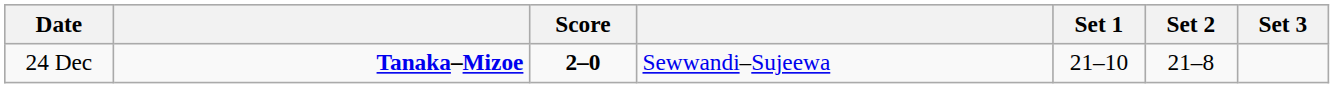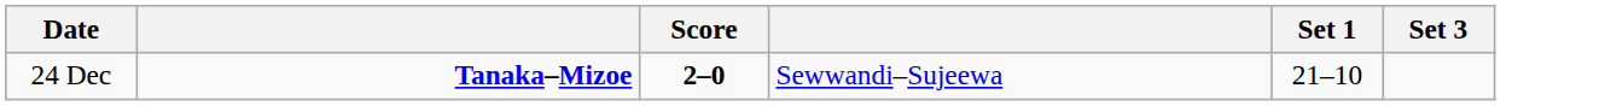- column: Set 2 | 21–8
